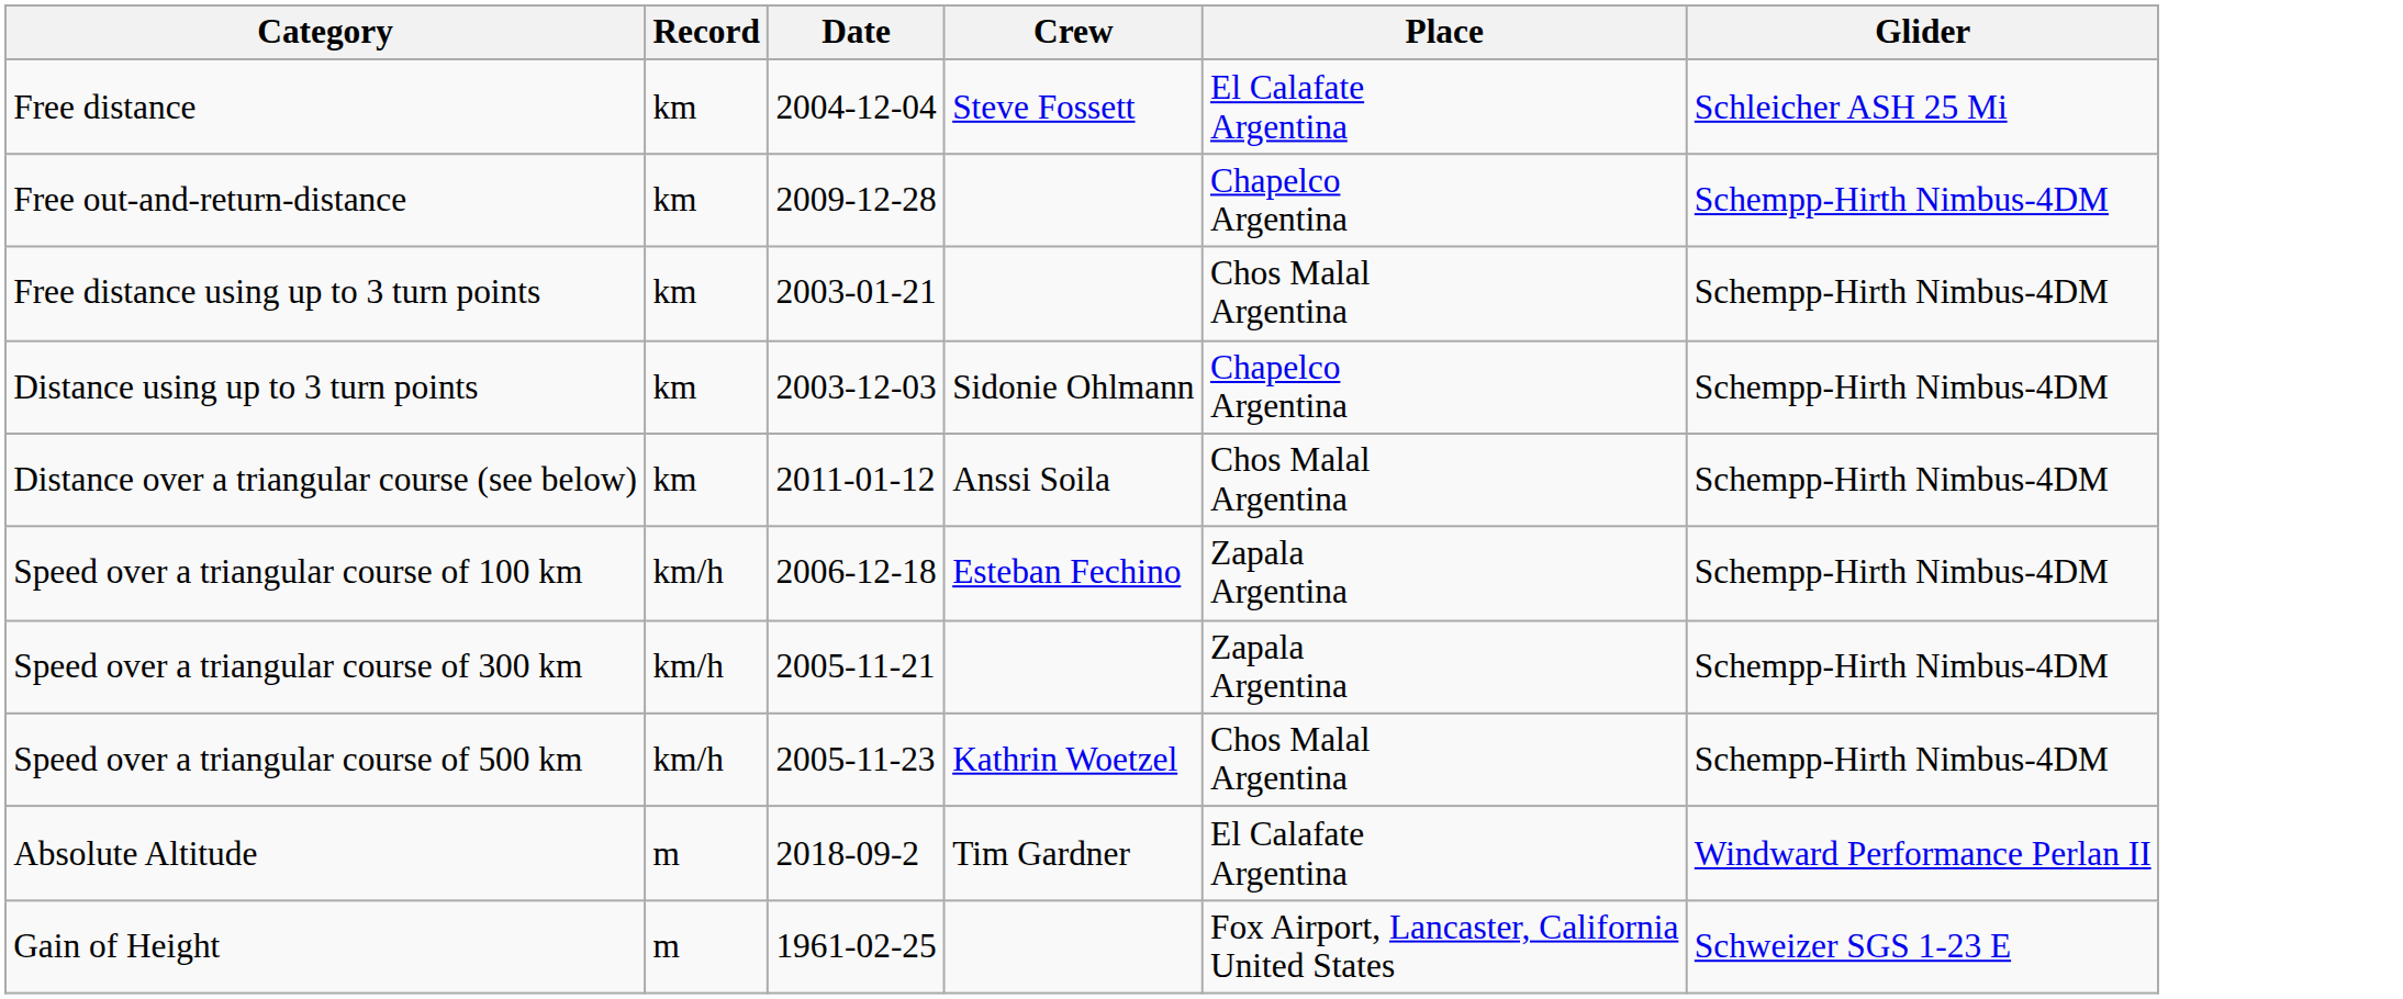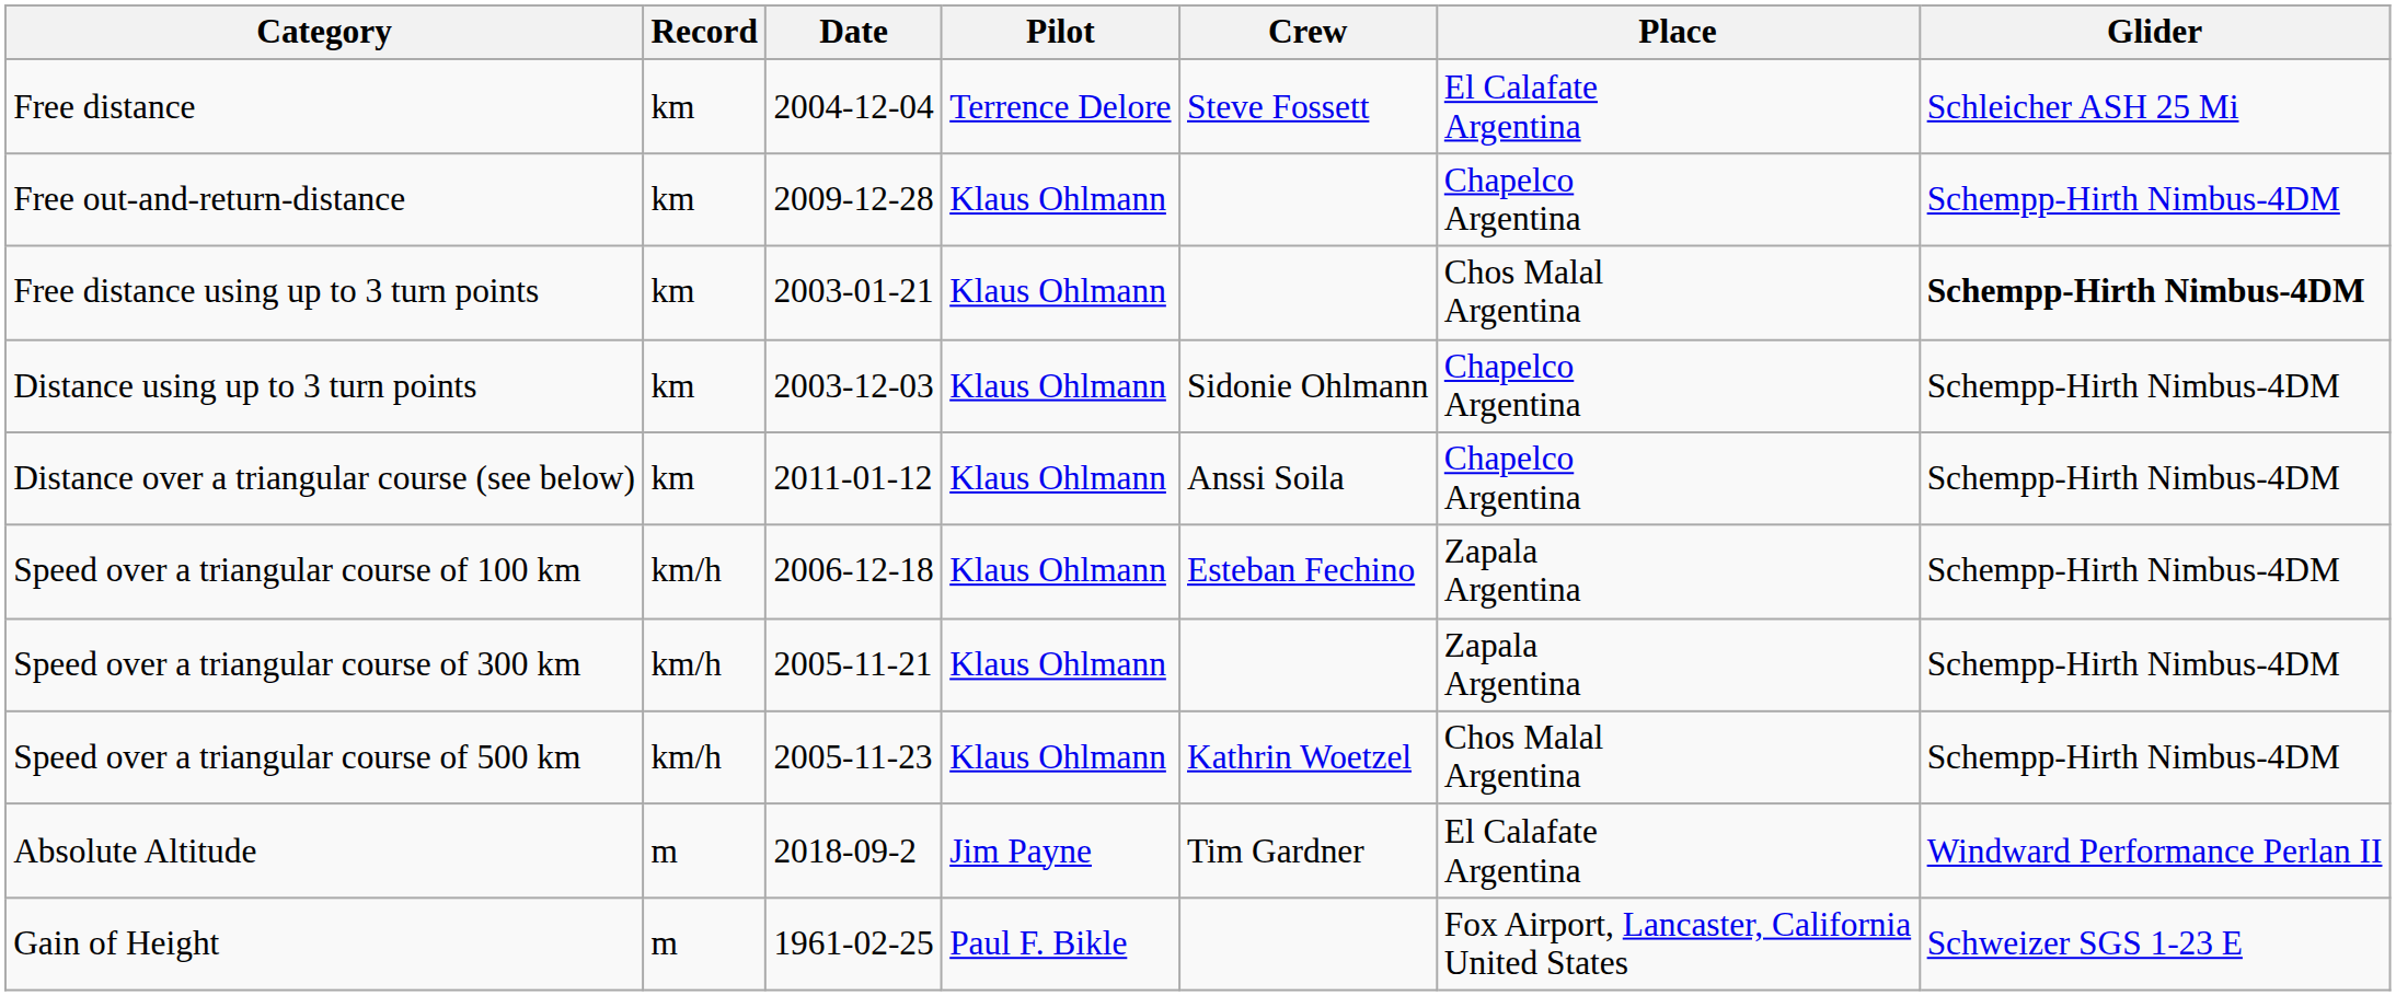+ column: Pilot | Terrence Delore | Klaus Ohlmann | Klaus Ohlmann | Klaus Ohlmann | Klaus Ohlmann | Klaus Ohlmann | Klaus Ohlmann | Klaus Ohlmann | Jim Payne | Paul F. Bikle
Free distance using up to 3 turn points | Glider: normal -> bold
Distance over a triangular course (see below) | Place: Chos Malal Argentina -> Chapelco Argentina
